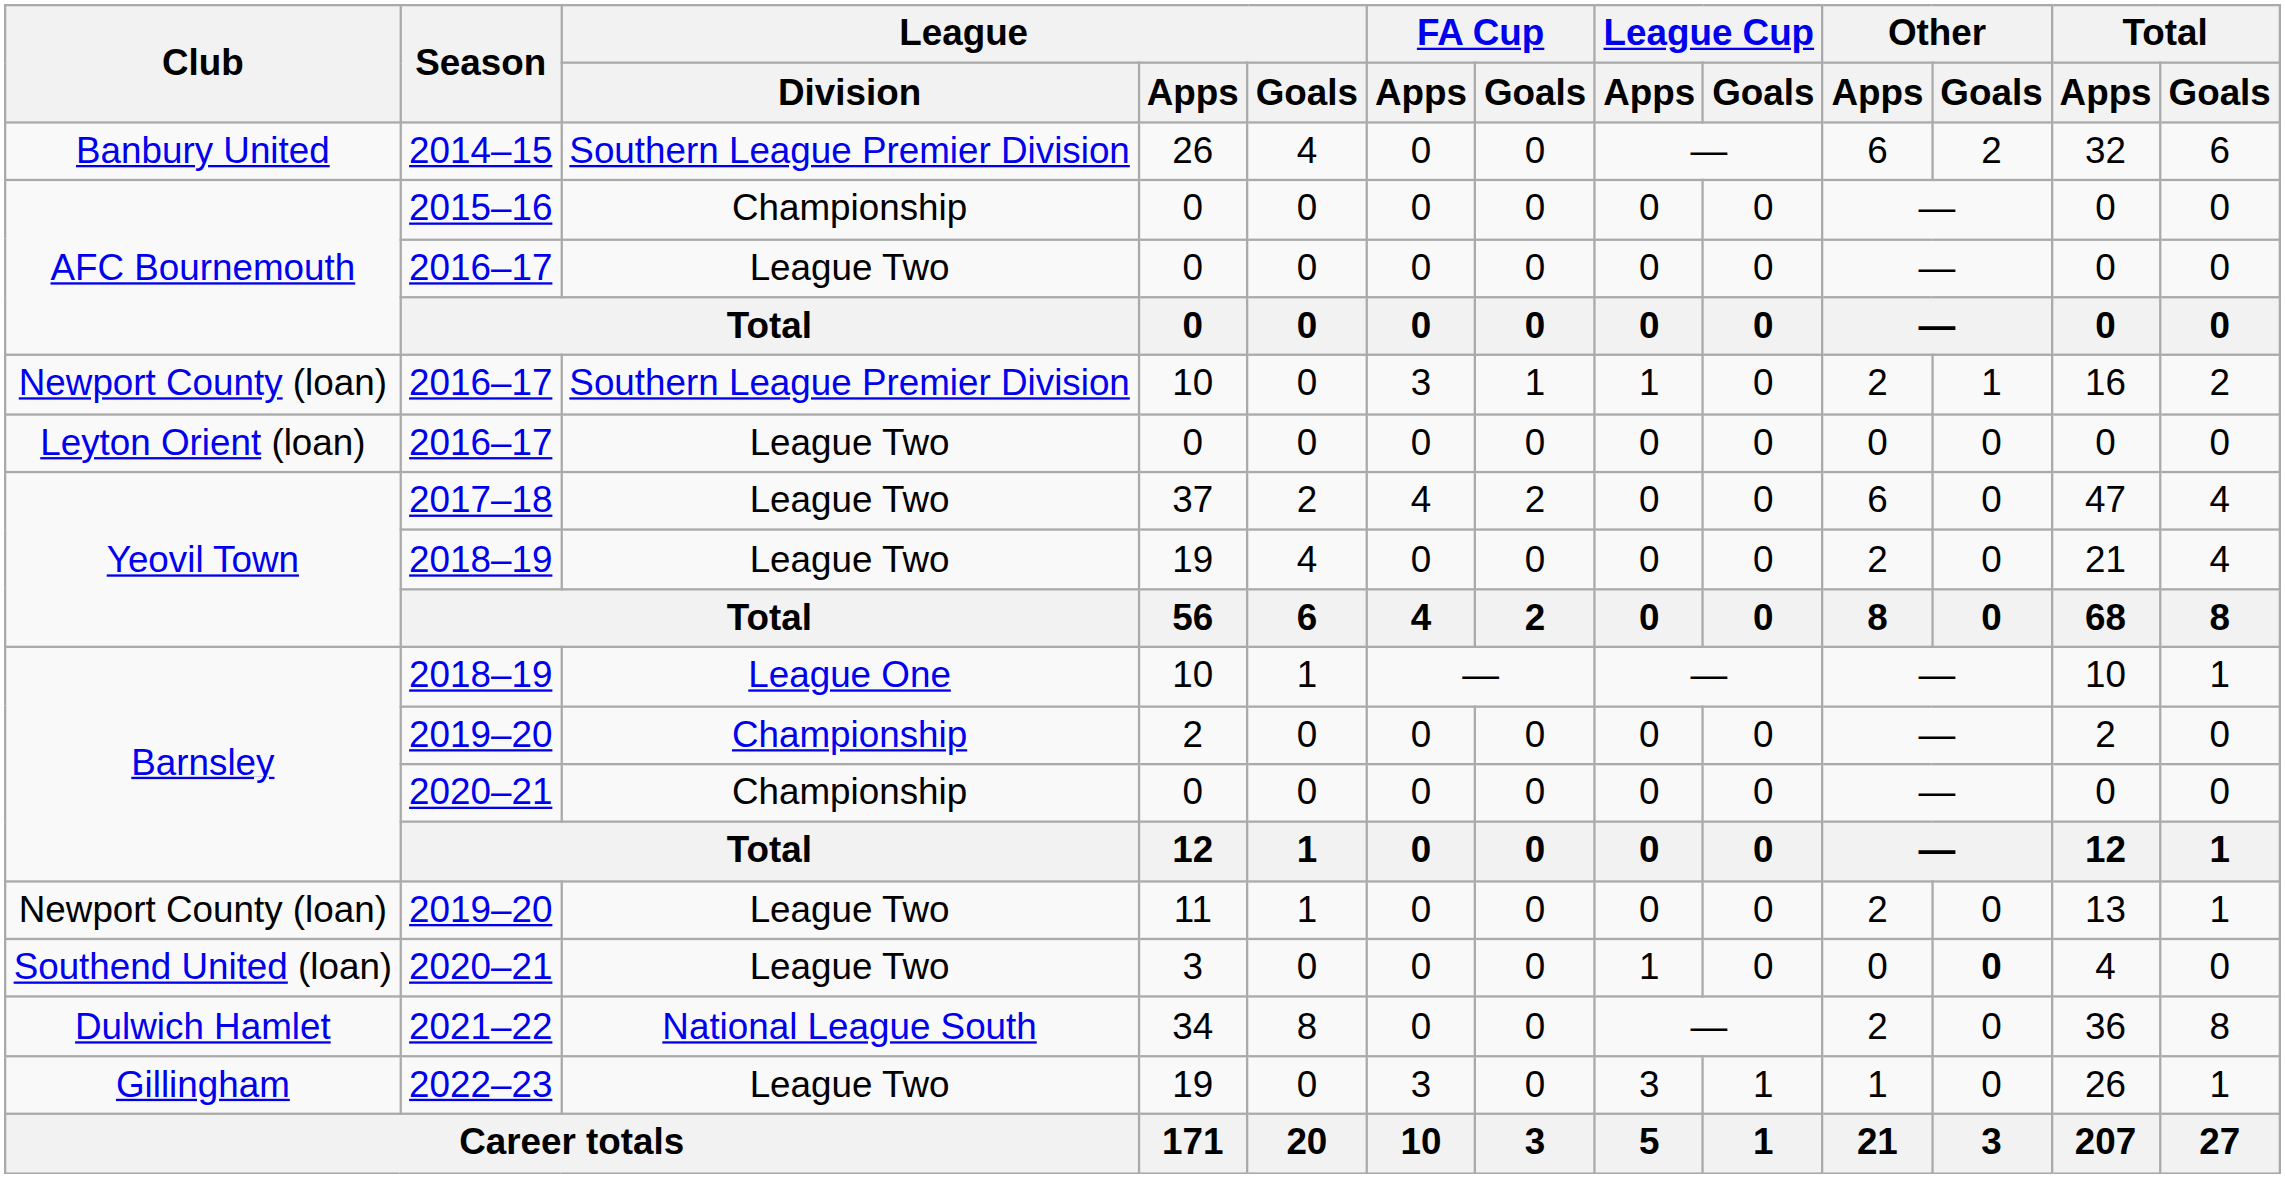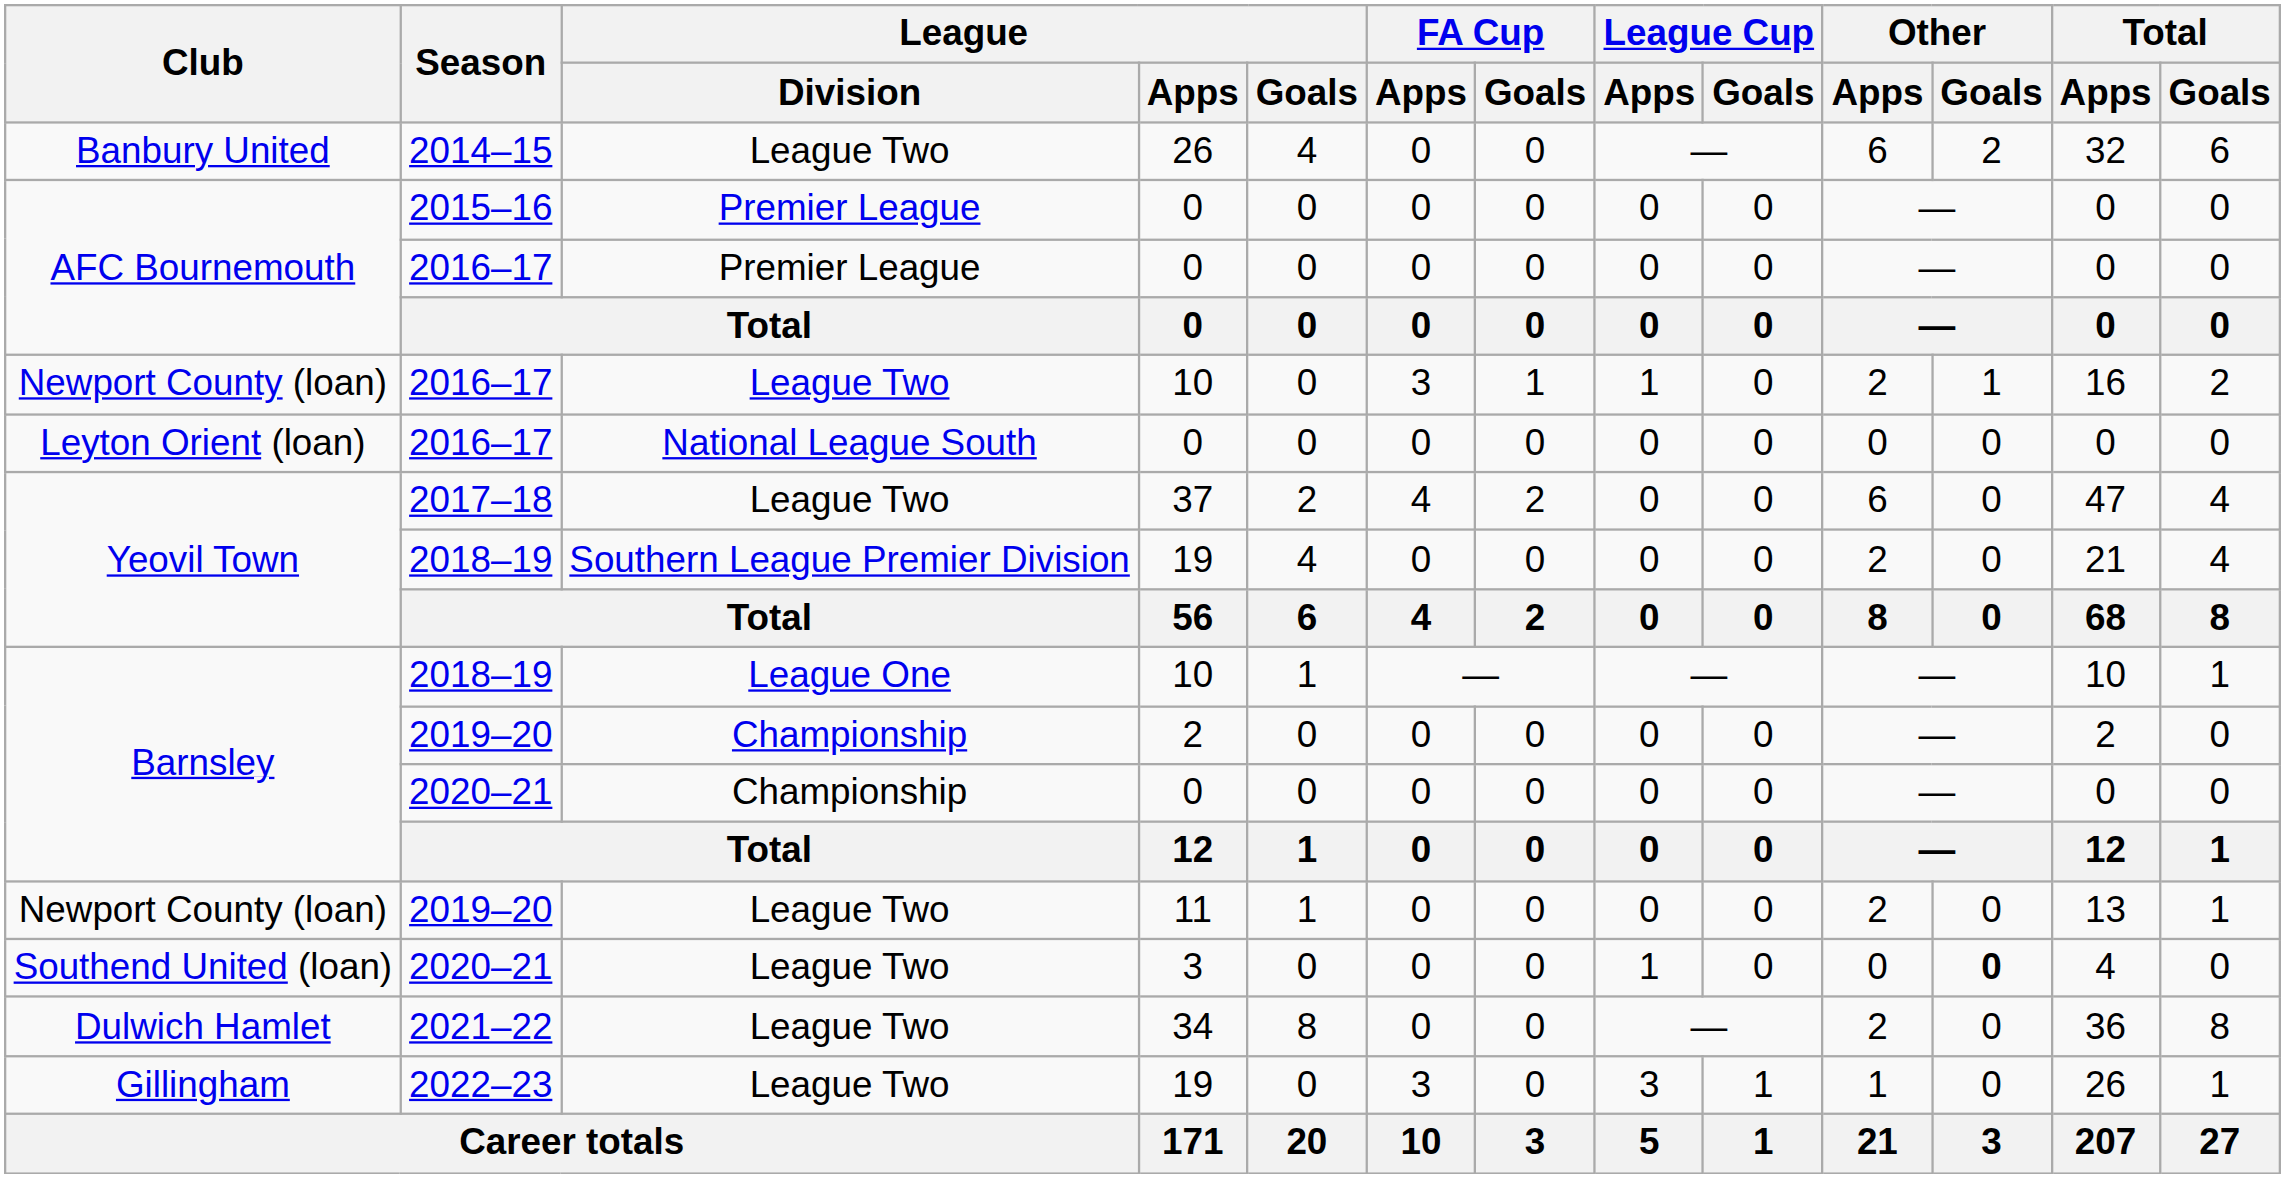Banbury United | League / Division: Southern League Premier Division -> League Two
AFC Bournemouth / 2015–16 | League / Division: Championship -> Premier League
AFC Bournemouth / 2016–17 | League / Division: League Two -> Premier League
Newport County (loan) / 2016–17 | League / Division: Southern League Premier Division -> League Two
Leyton Orient (loan) | League / Division: League Two -> National League South
Yeovil Town / 2018–19 | League / Division: League Two -> Southern League Premier Division
Dulwich Hamlet | League / Division: National League South -> League Two
